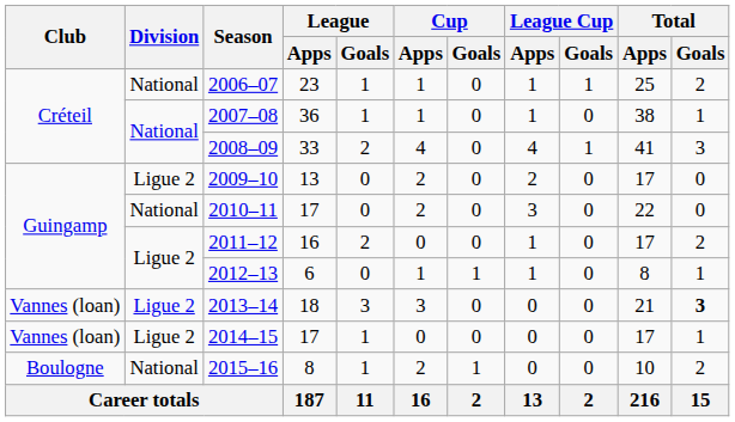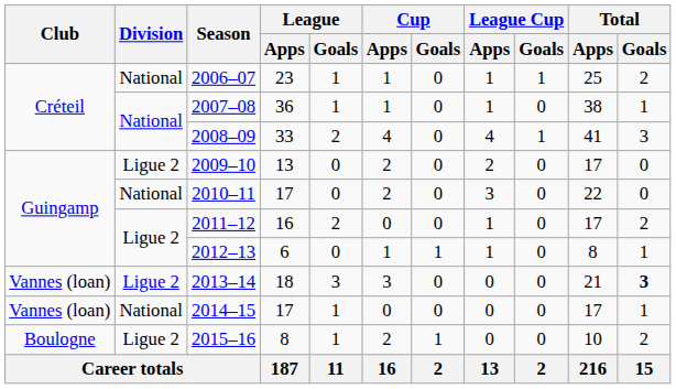2014–15 | Division: Ligue 2 -> National
2015–16 | Division: National -> Ligue 2
